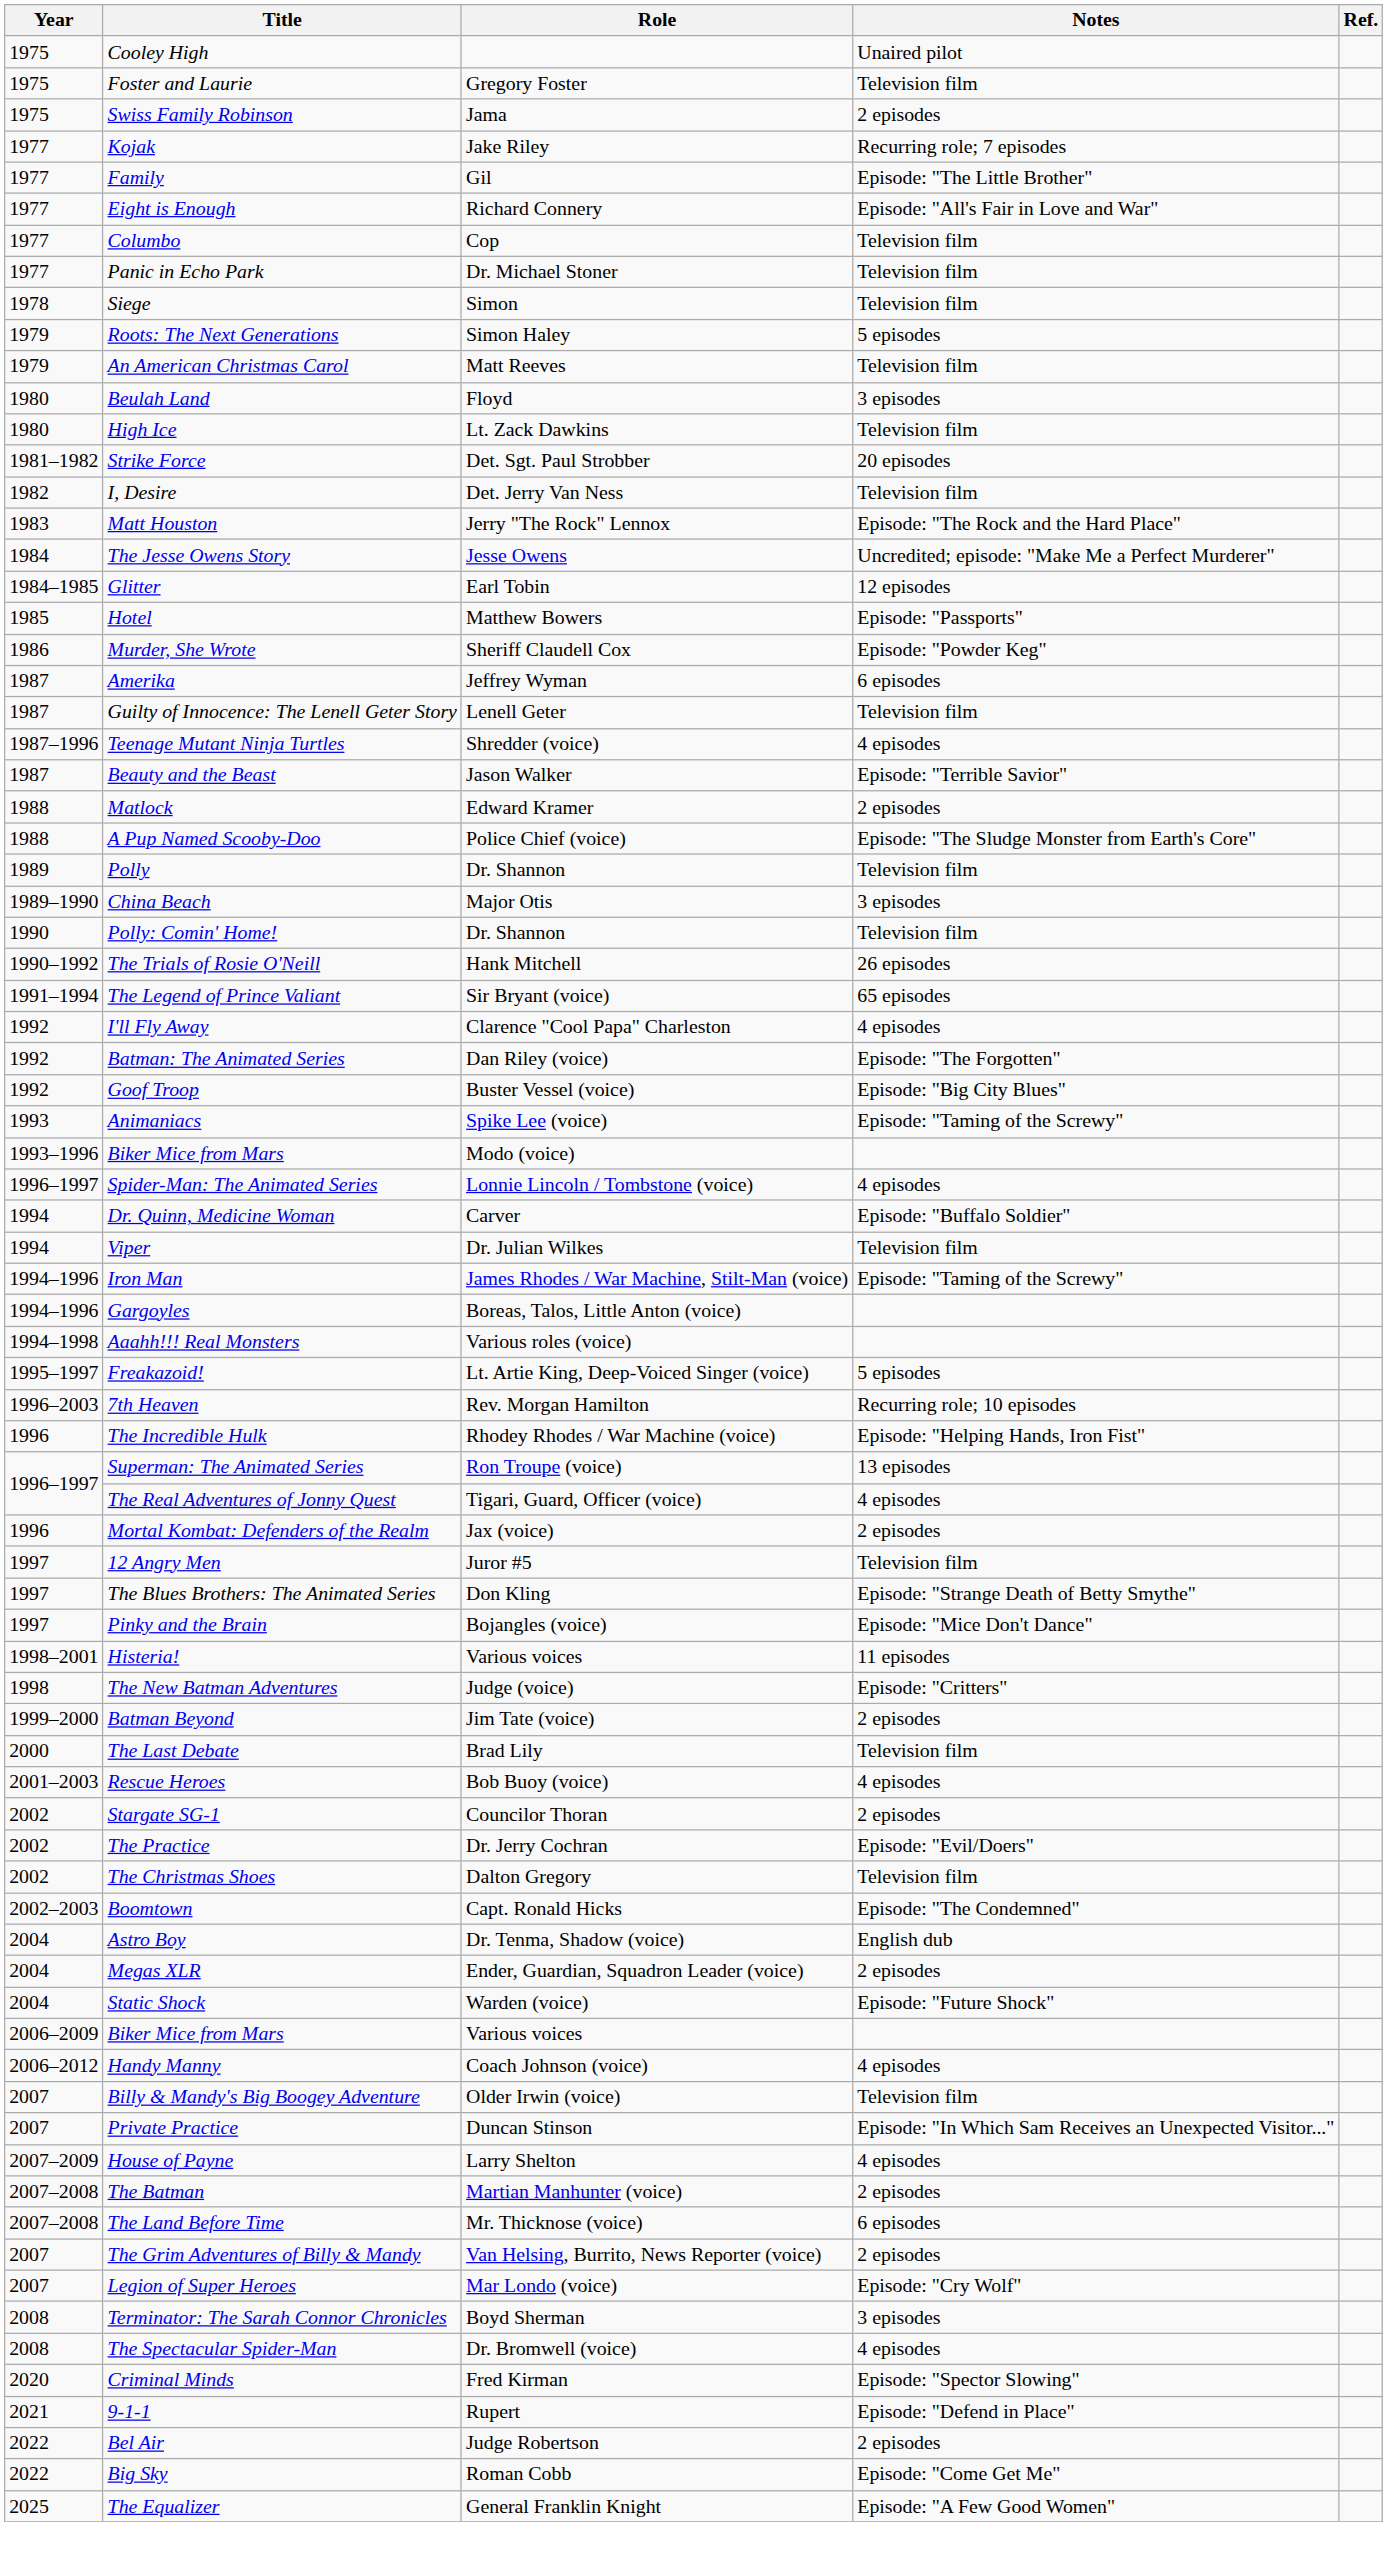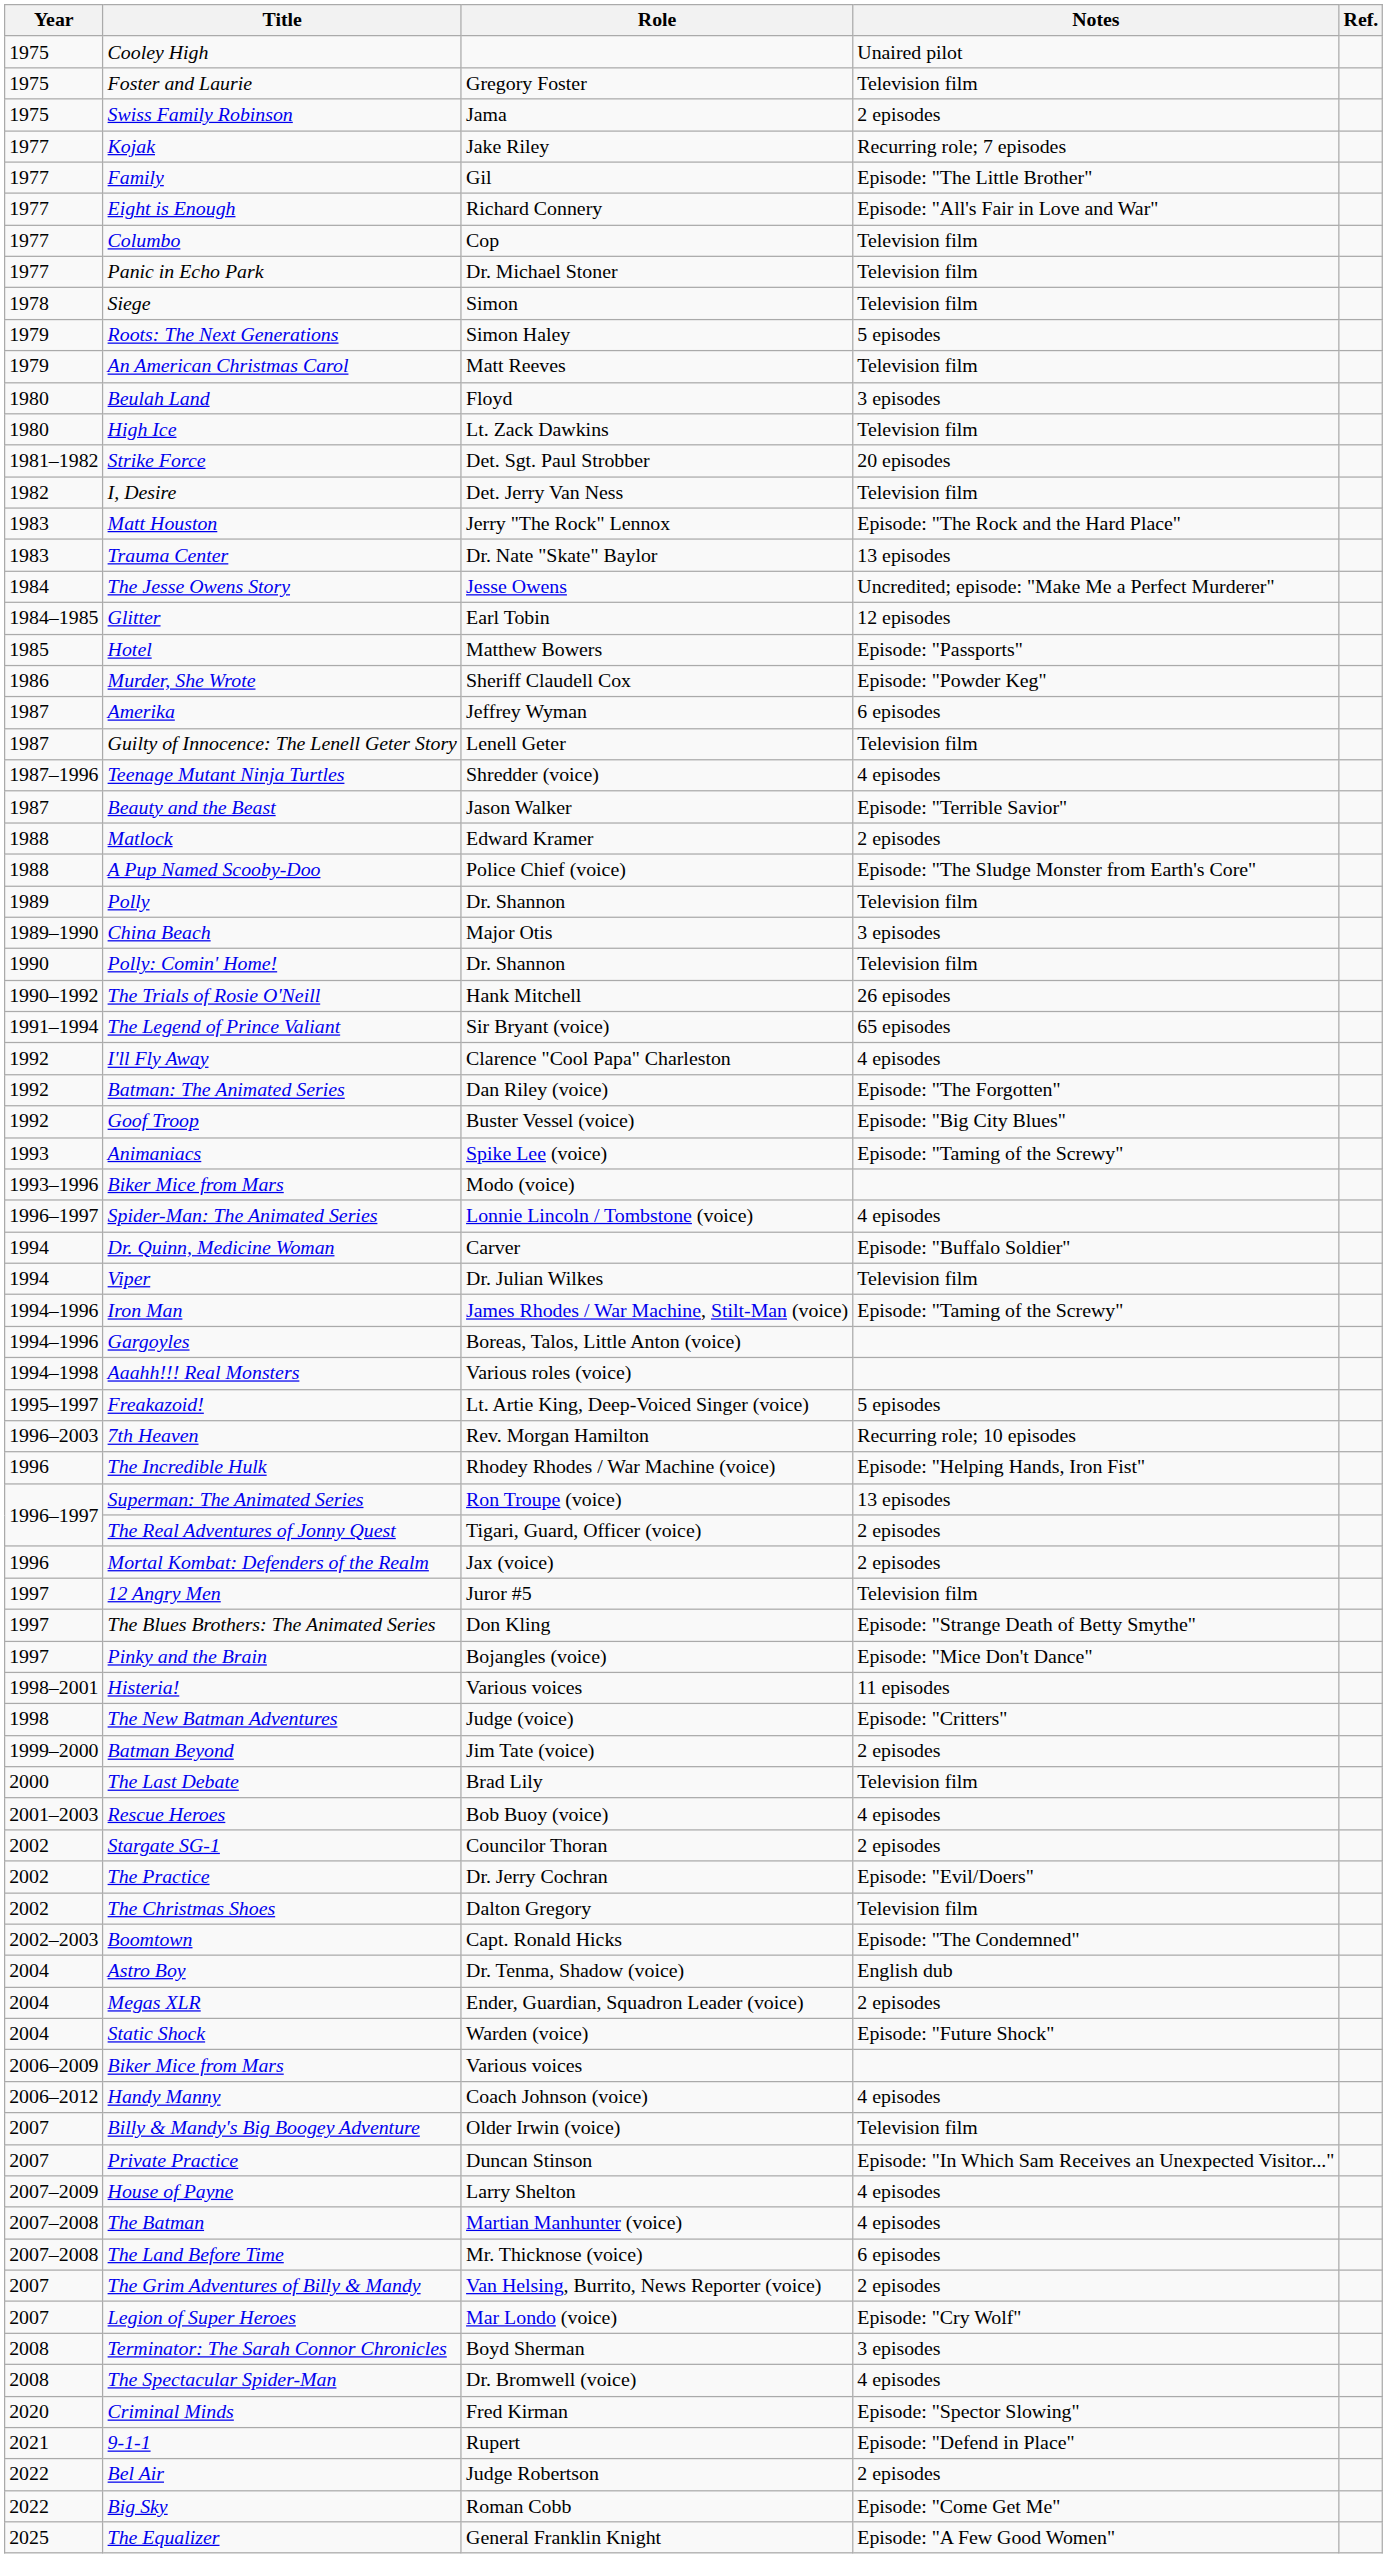+ row: 1983 | Trauma Center | Dr. Nate "Skate" Baylor | 13 episodes
The Real Adventures of Jonny Quest | Notes: 4 episodes -> 2 episodes
The Batman | Notes: 2 episodes -> 4 episodes
